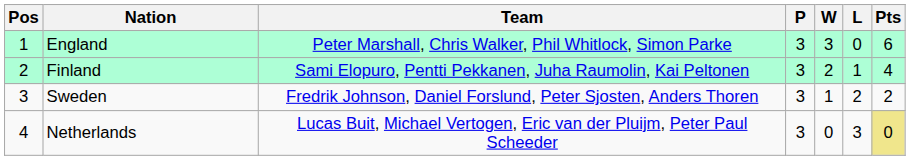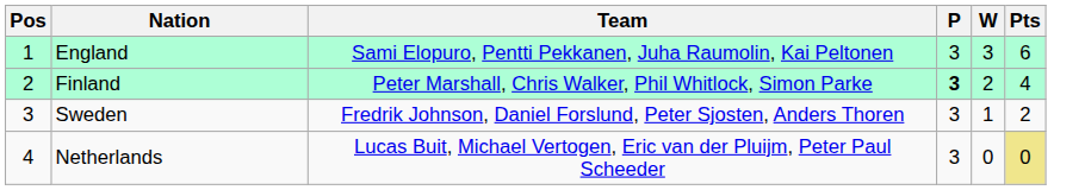- column: L | 0 | 1 | 2 | 3
England | Team: Peter Marshall, Chris Walker, Phil Whitlock, Simon Parke -> Sami Elopuro, Pentti Pekkanen, Juha Raumolin, Kai Peltonen
Finland | Team: Sami Elopuro, Pentti Pekkanen, Juha Raumolin, Kai Peltonen -> Peter Marshall, Chris Walker, Phil Whitlock, Simon Parke
Finland | P: normal -> bold
